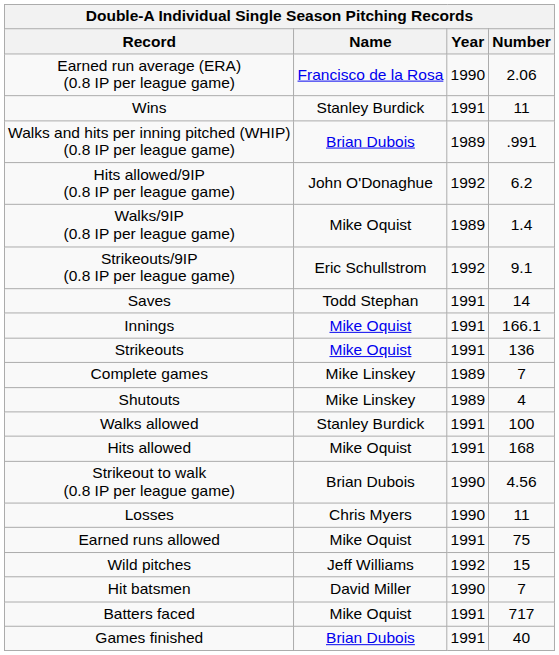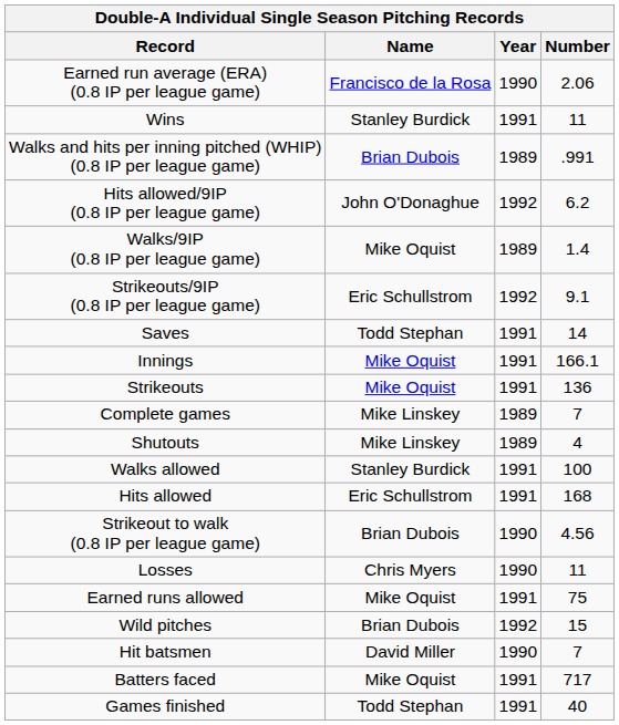Hits allowed | Name: Mike Oquist -> Eric Schullstrom
Wild pitches | Name: Jeff Williams -> Brian Dubois
Games finished | Name: Brian Dubois -> Todd Stephan
